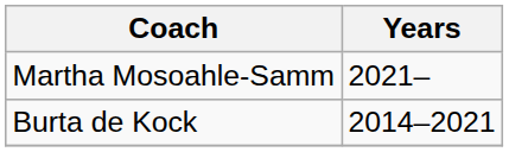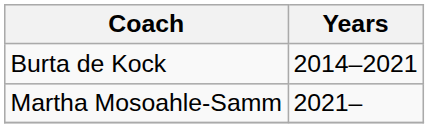rows swapped: Burta de Kock <-> Martha Mosoahle-Samm
